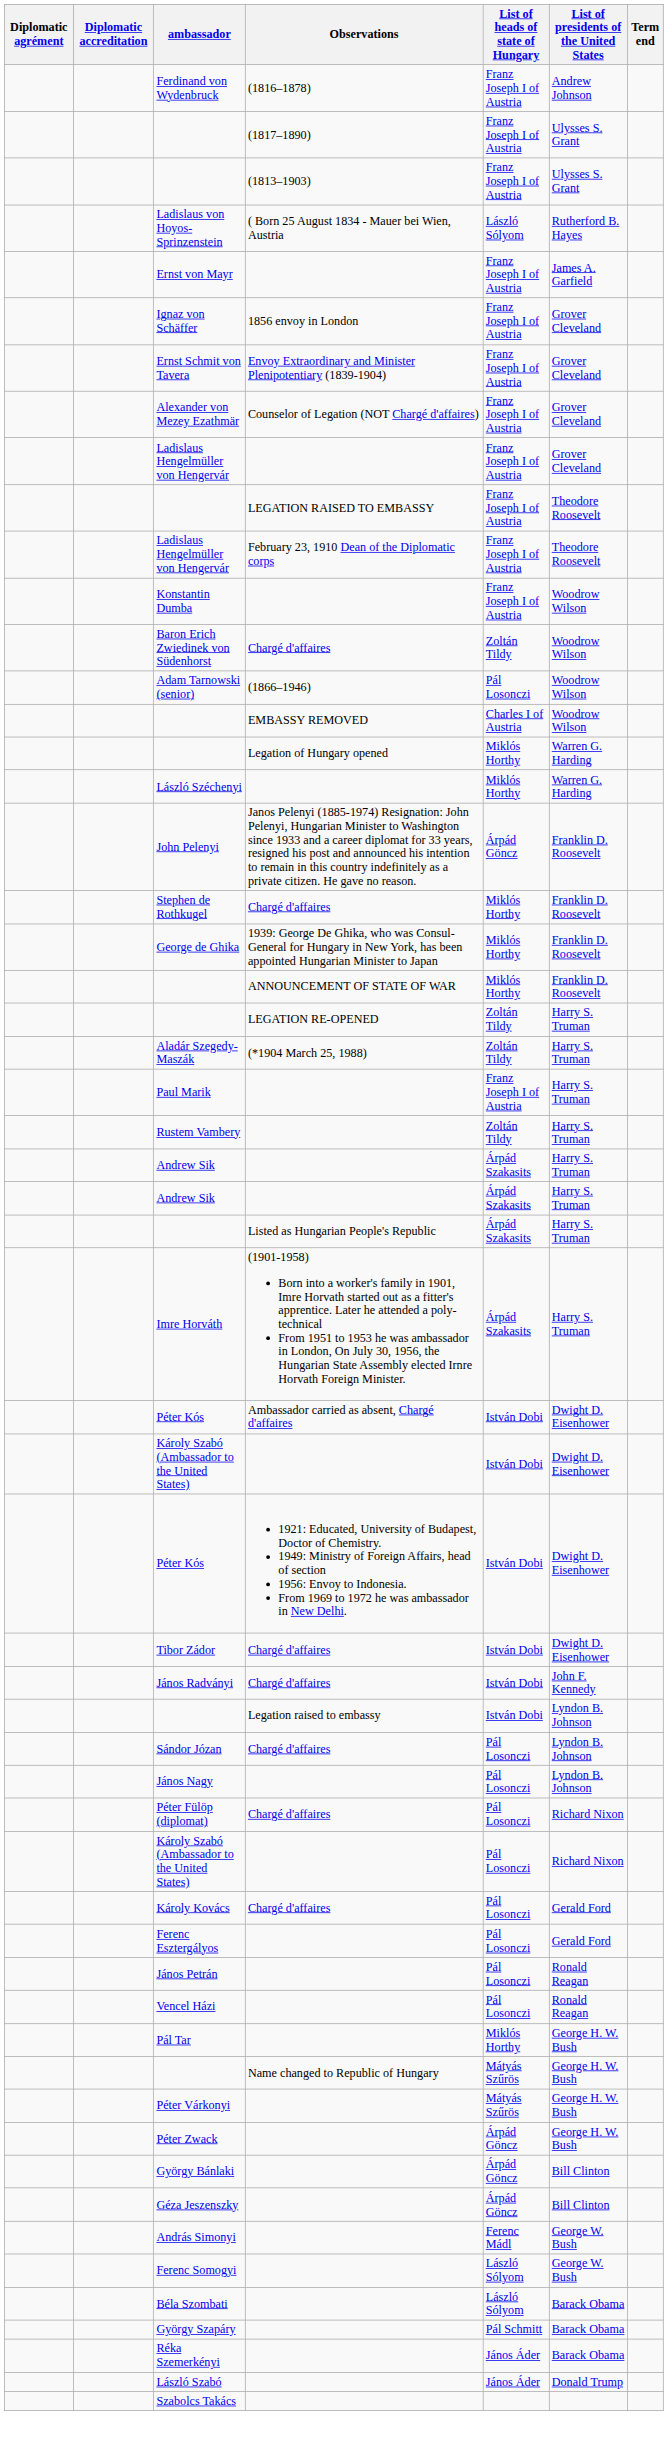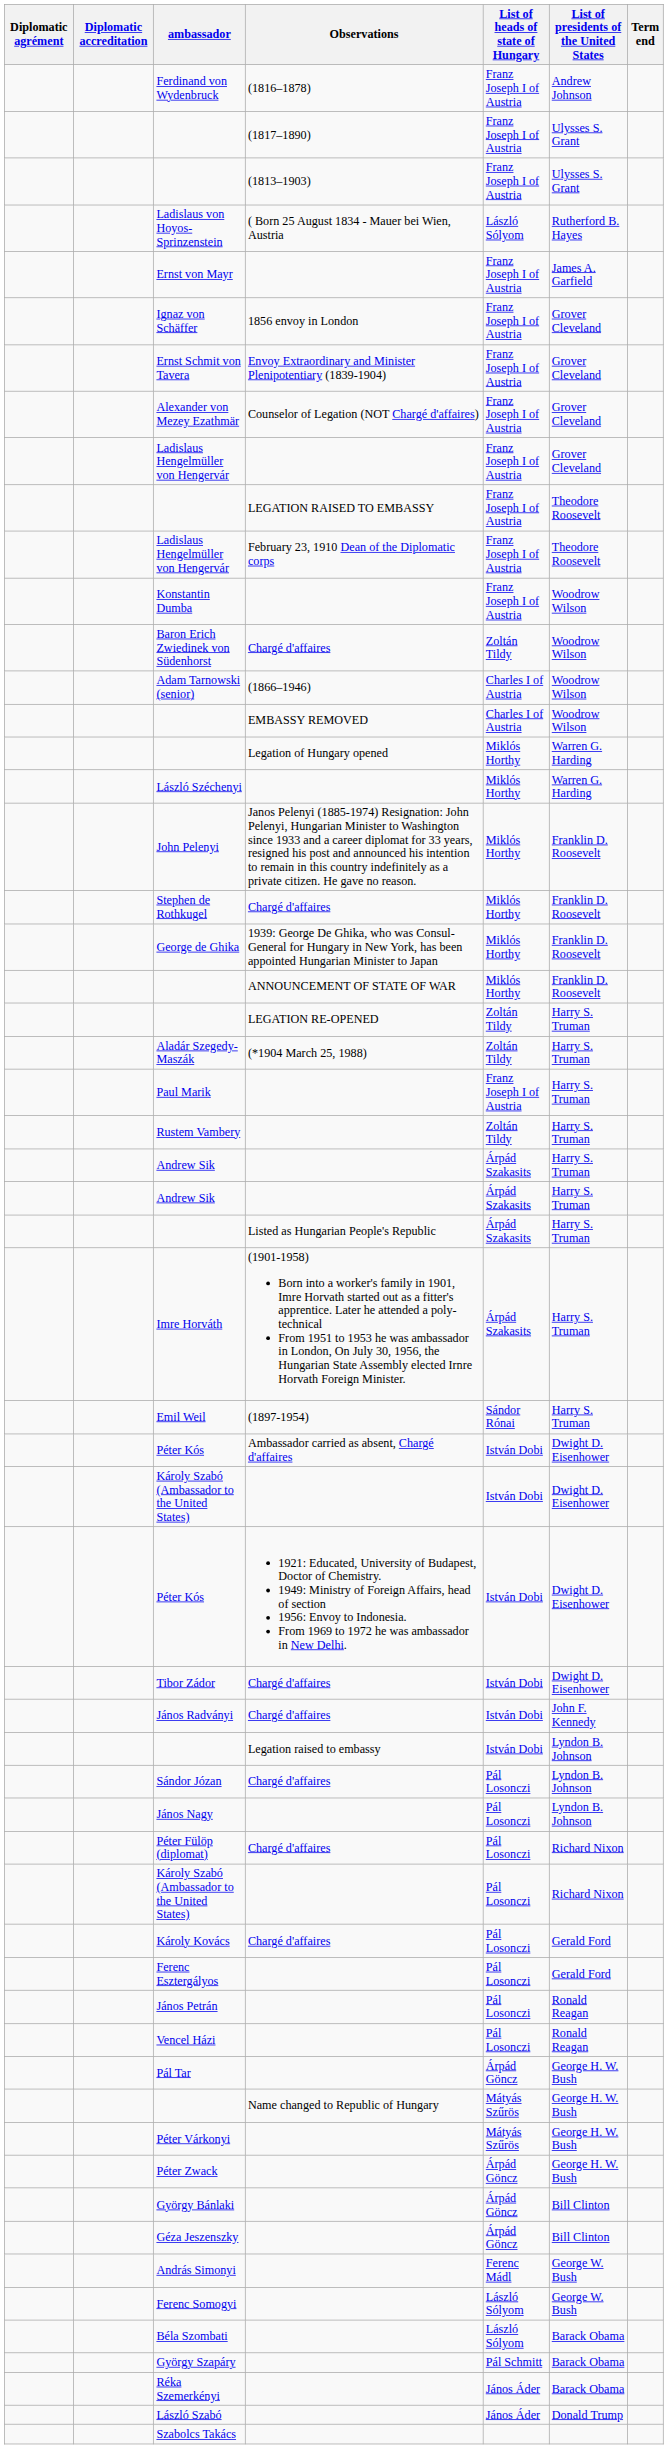Adam Tarnowski (senior) | List of heads of state of Hungary: Pál Losonczi -> Charles I of Austria
John Pelenyi | List of heads of state of Hungary: Árpád Göncz -> Miklós Horthy
+ row: Emil Weil | (1897-1954) | Sándor Rónai | Harry S. Truman
Pál Tar | List of heads of state of Hungary: Miklós Horthy -> Árpád Göncz
